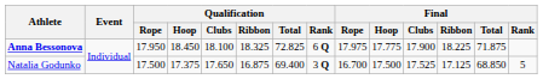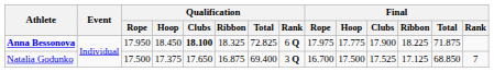Anna Bessonova | Qualification / Clubs: normal -> bold
Natalia Godunko | Final / Rank: 5 -> 7
